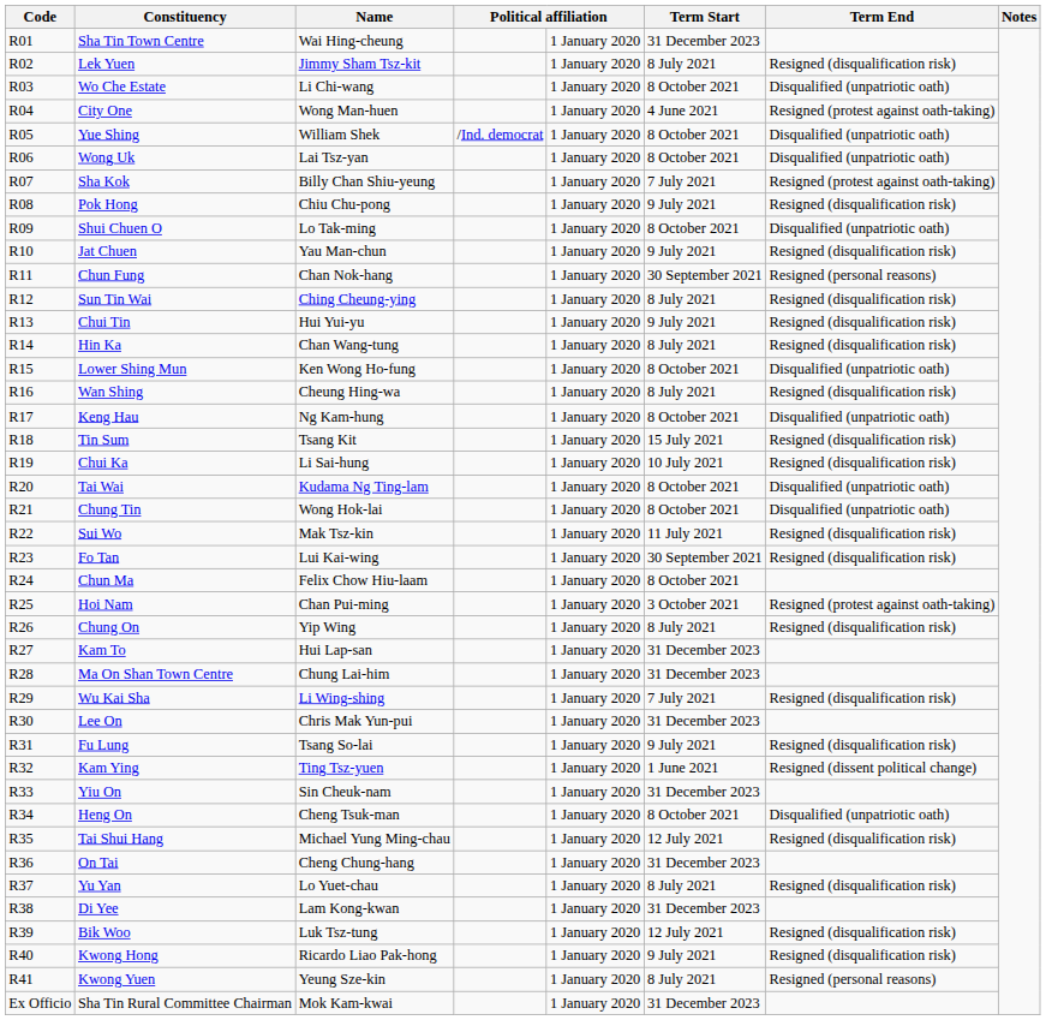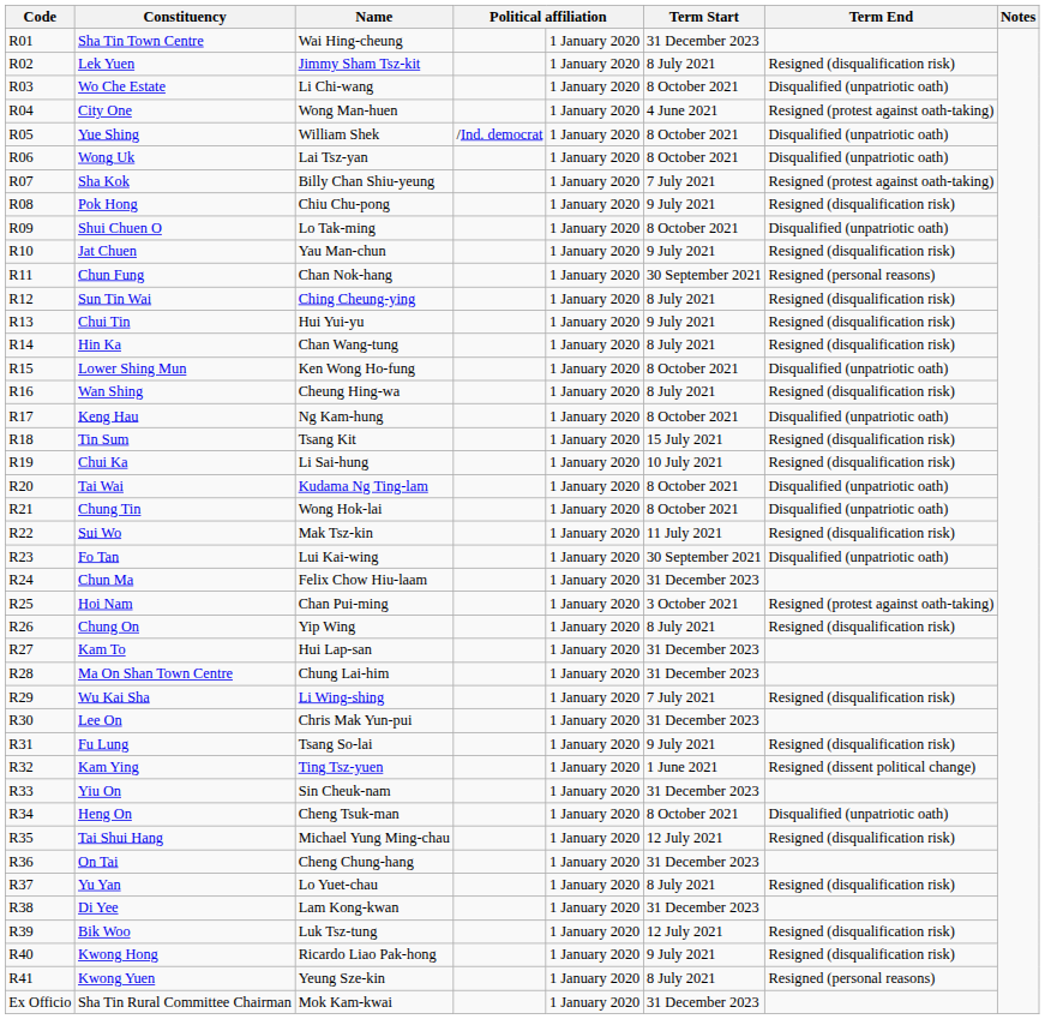Fo Tan | Term End: Resigned (disqualification risk) -> Disqualified (unpatriotic oath)
Chun Ma | Term Start: 8 October 2021 -> 31 December 2023
